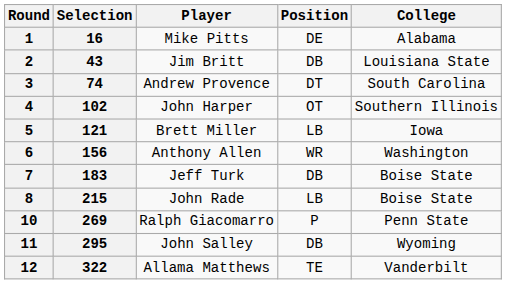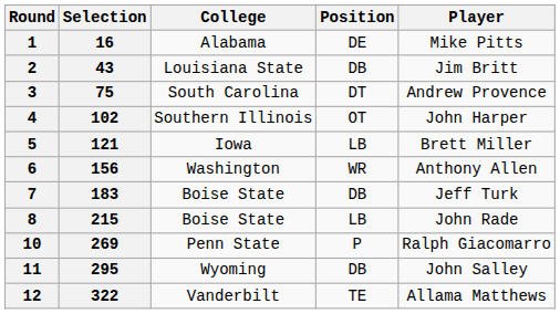columns swapped: Player <-> College
3 | Selection: 74 -> 75
